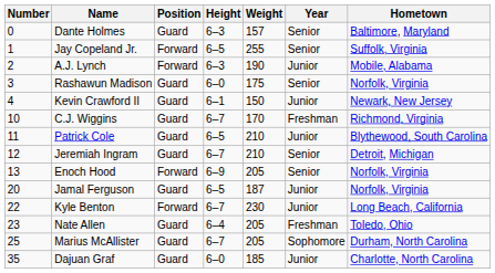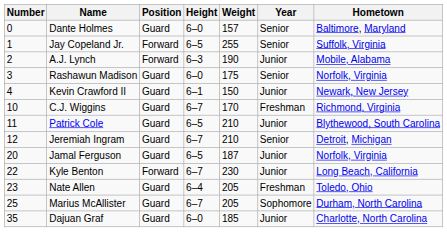Dante Holmes | Height: 6–3 -> 6–0
- row: 13 | Enoch Hood | Forward | 6–9 | 205 | Senior | Norfolk, Virginia
